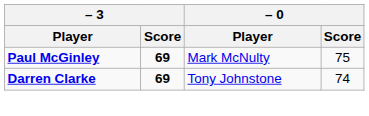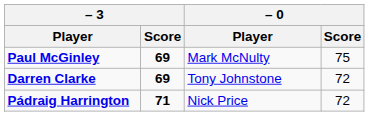Darren Clarke | – 0 / Score: 74 -> 72
+ row: Pádraig Harrington | 71 | Nick Price | 72
